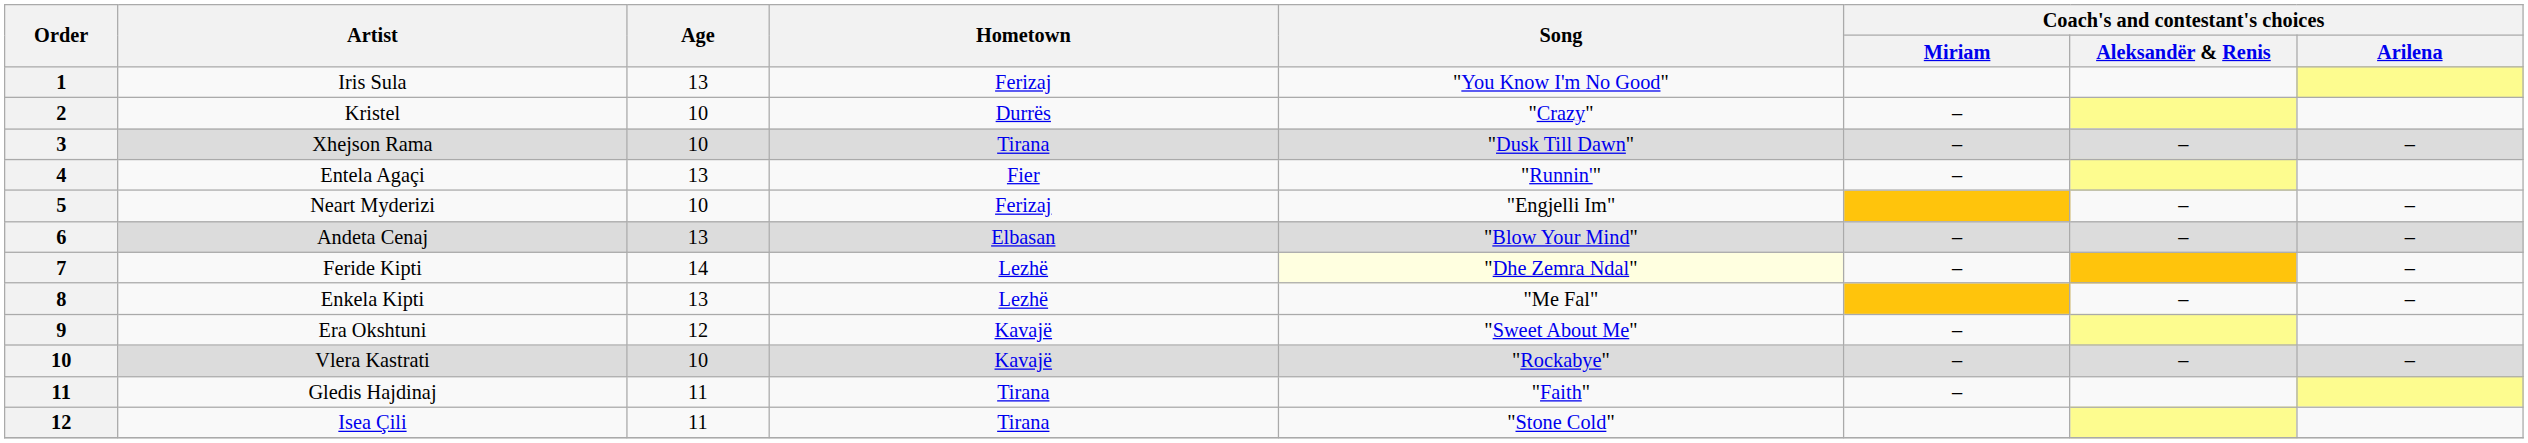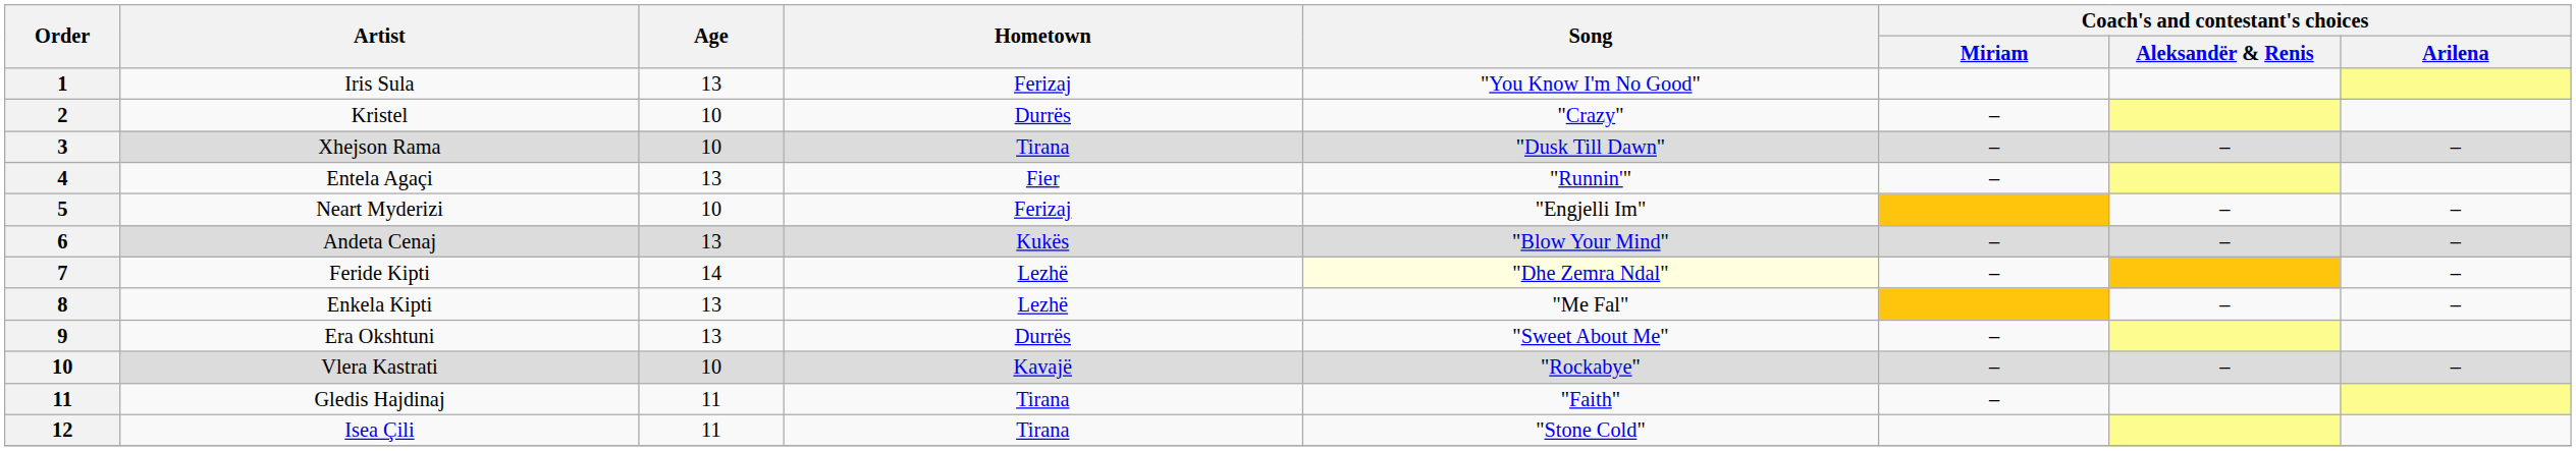Andeta Cenaj | Hometown: Elbasan -> Kukës
Era Okshtuni | Age: 12 -> 13
Era Okshtuni | Hometown: Kavajë -> Durrës
